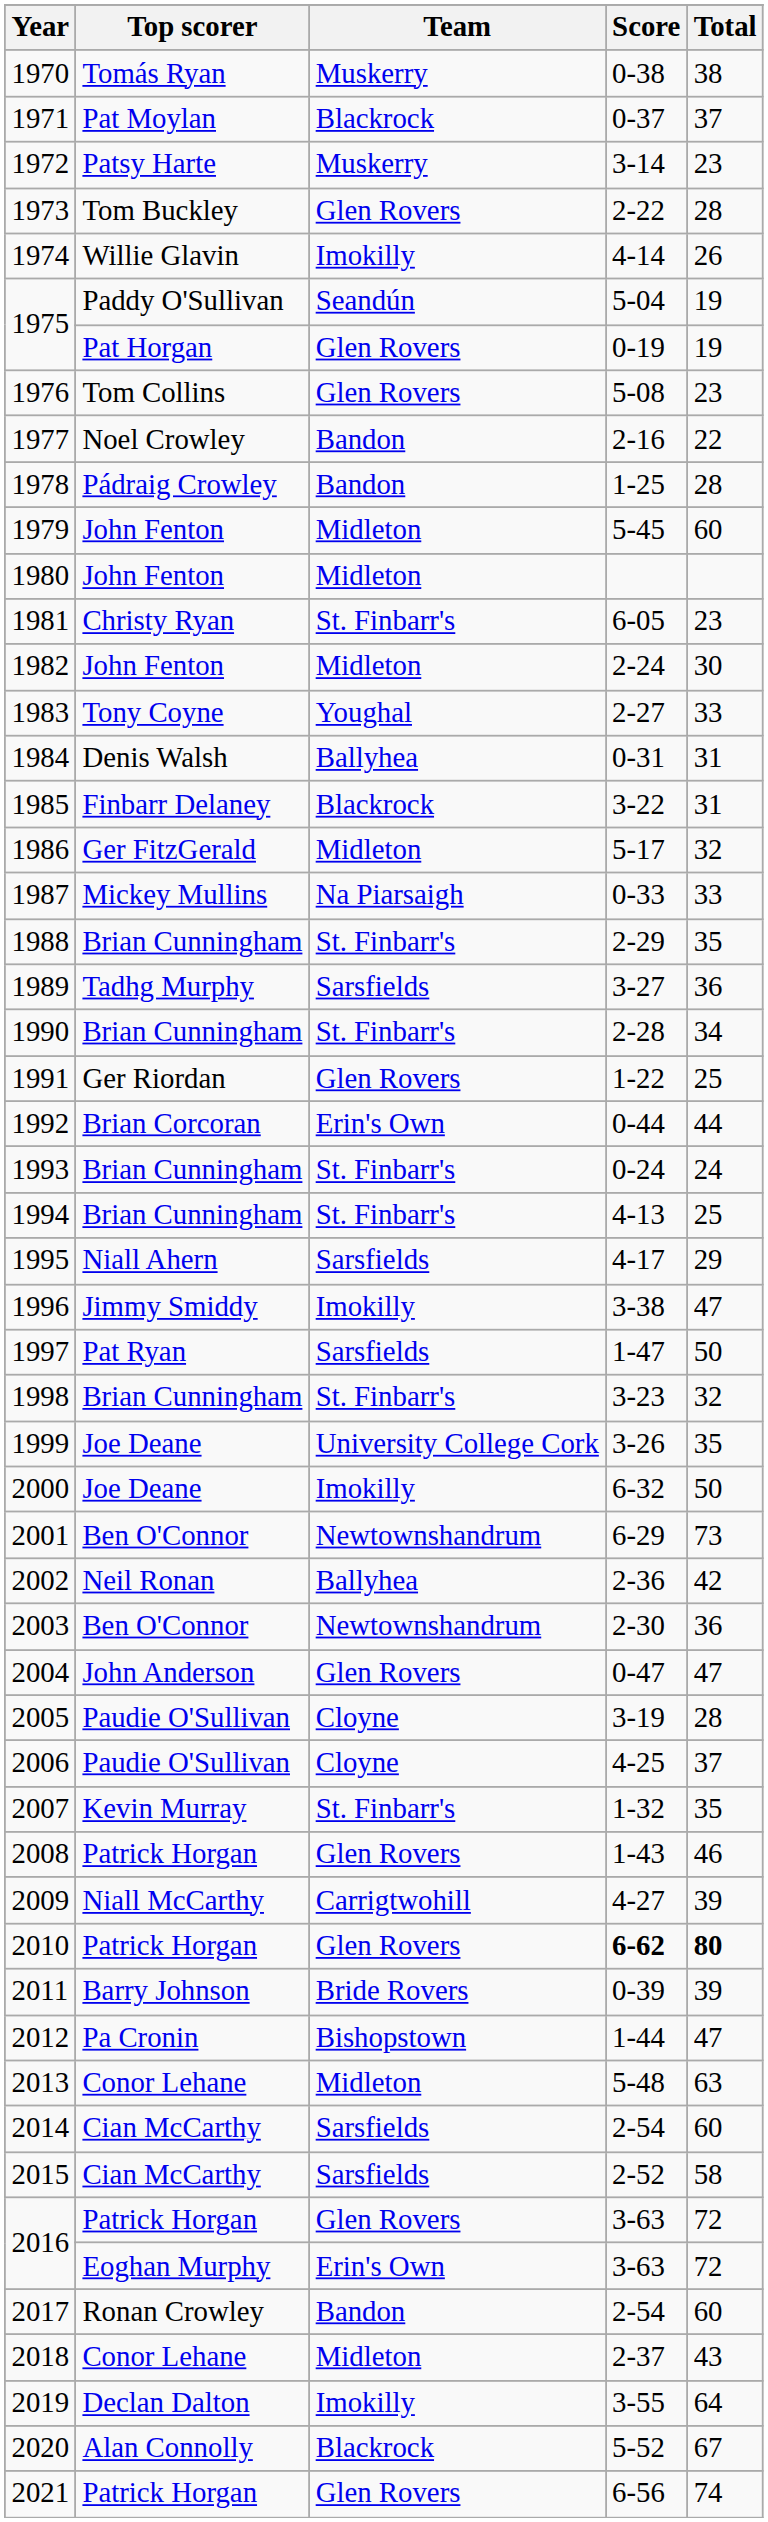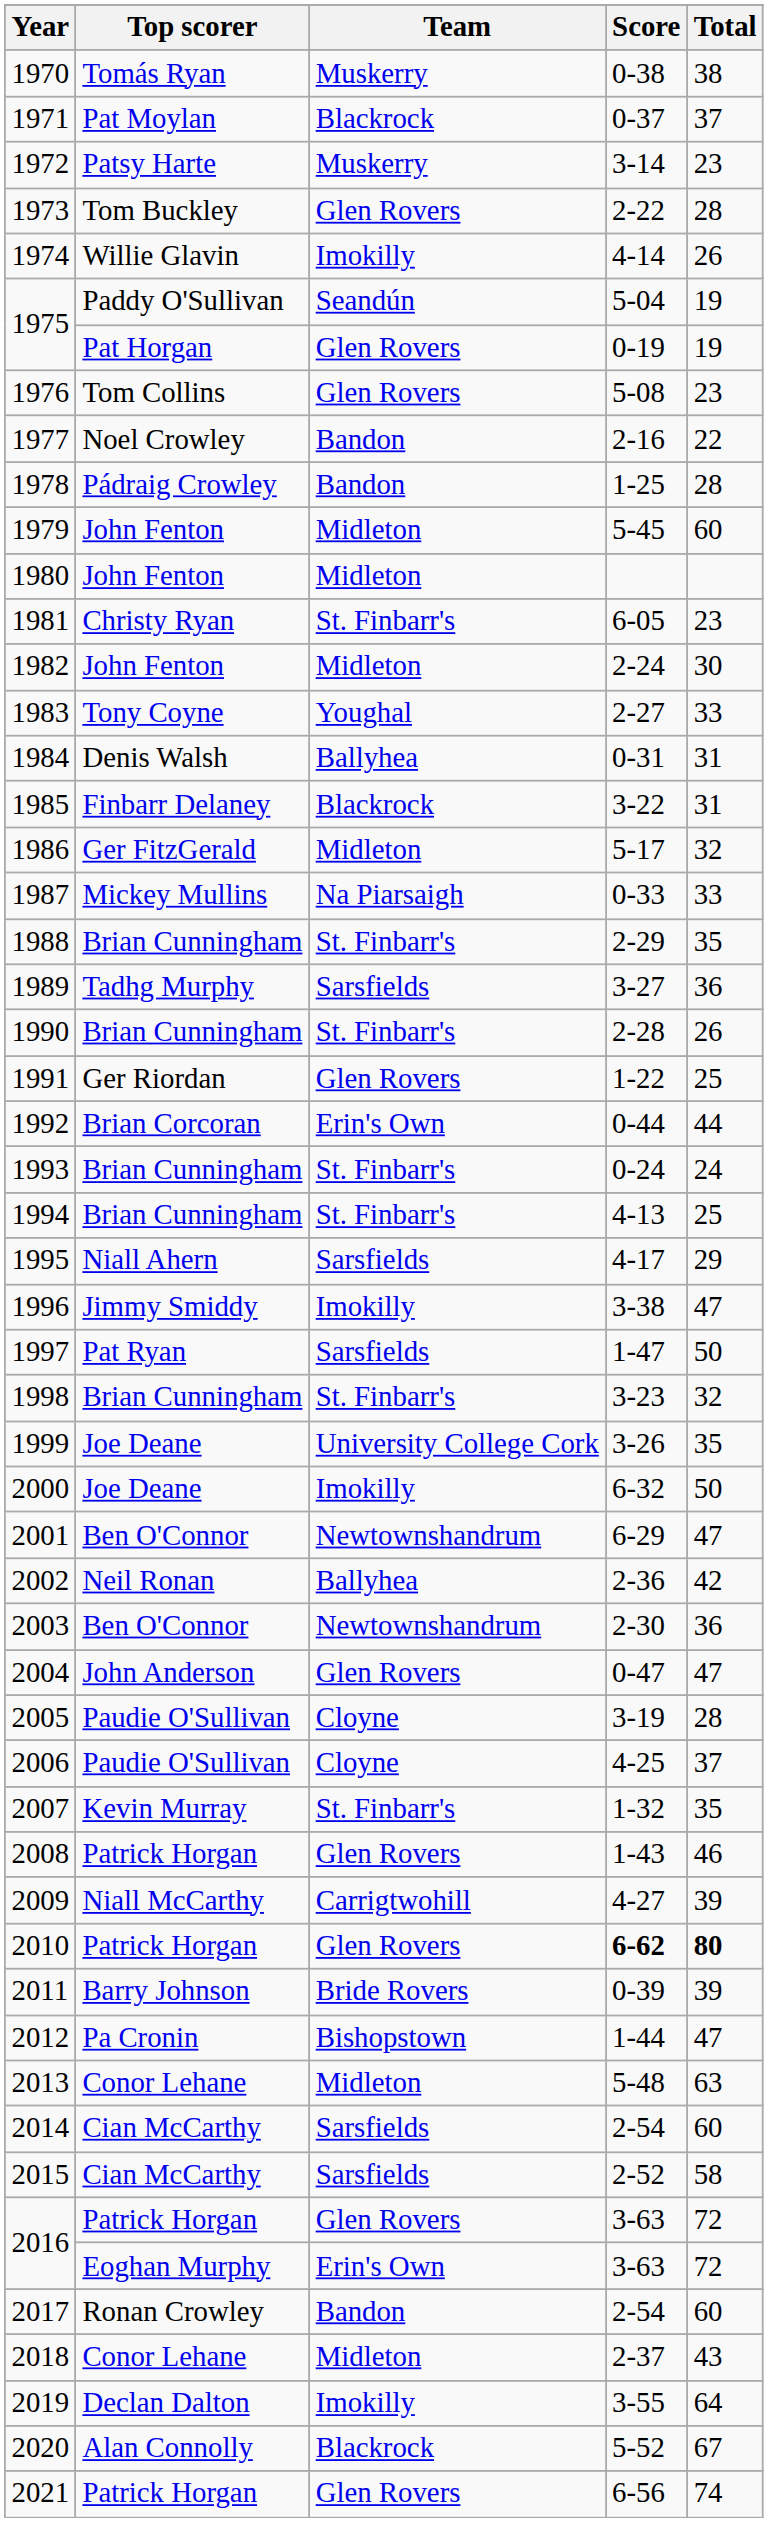1990 | Total: 34 -> 26
2001 | Total: 73 -> 47
